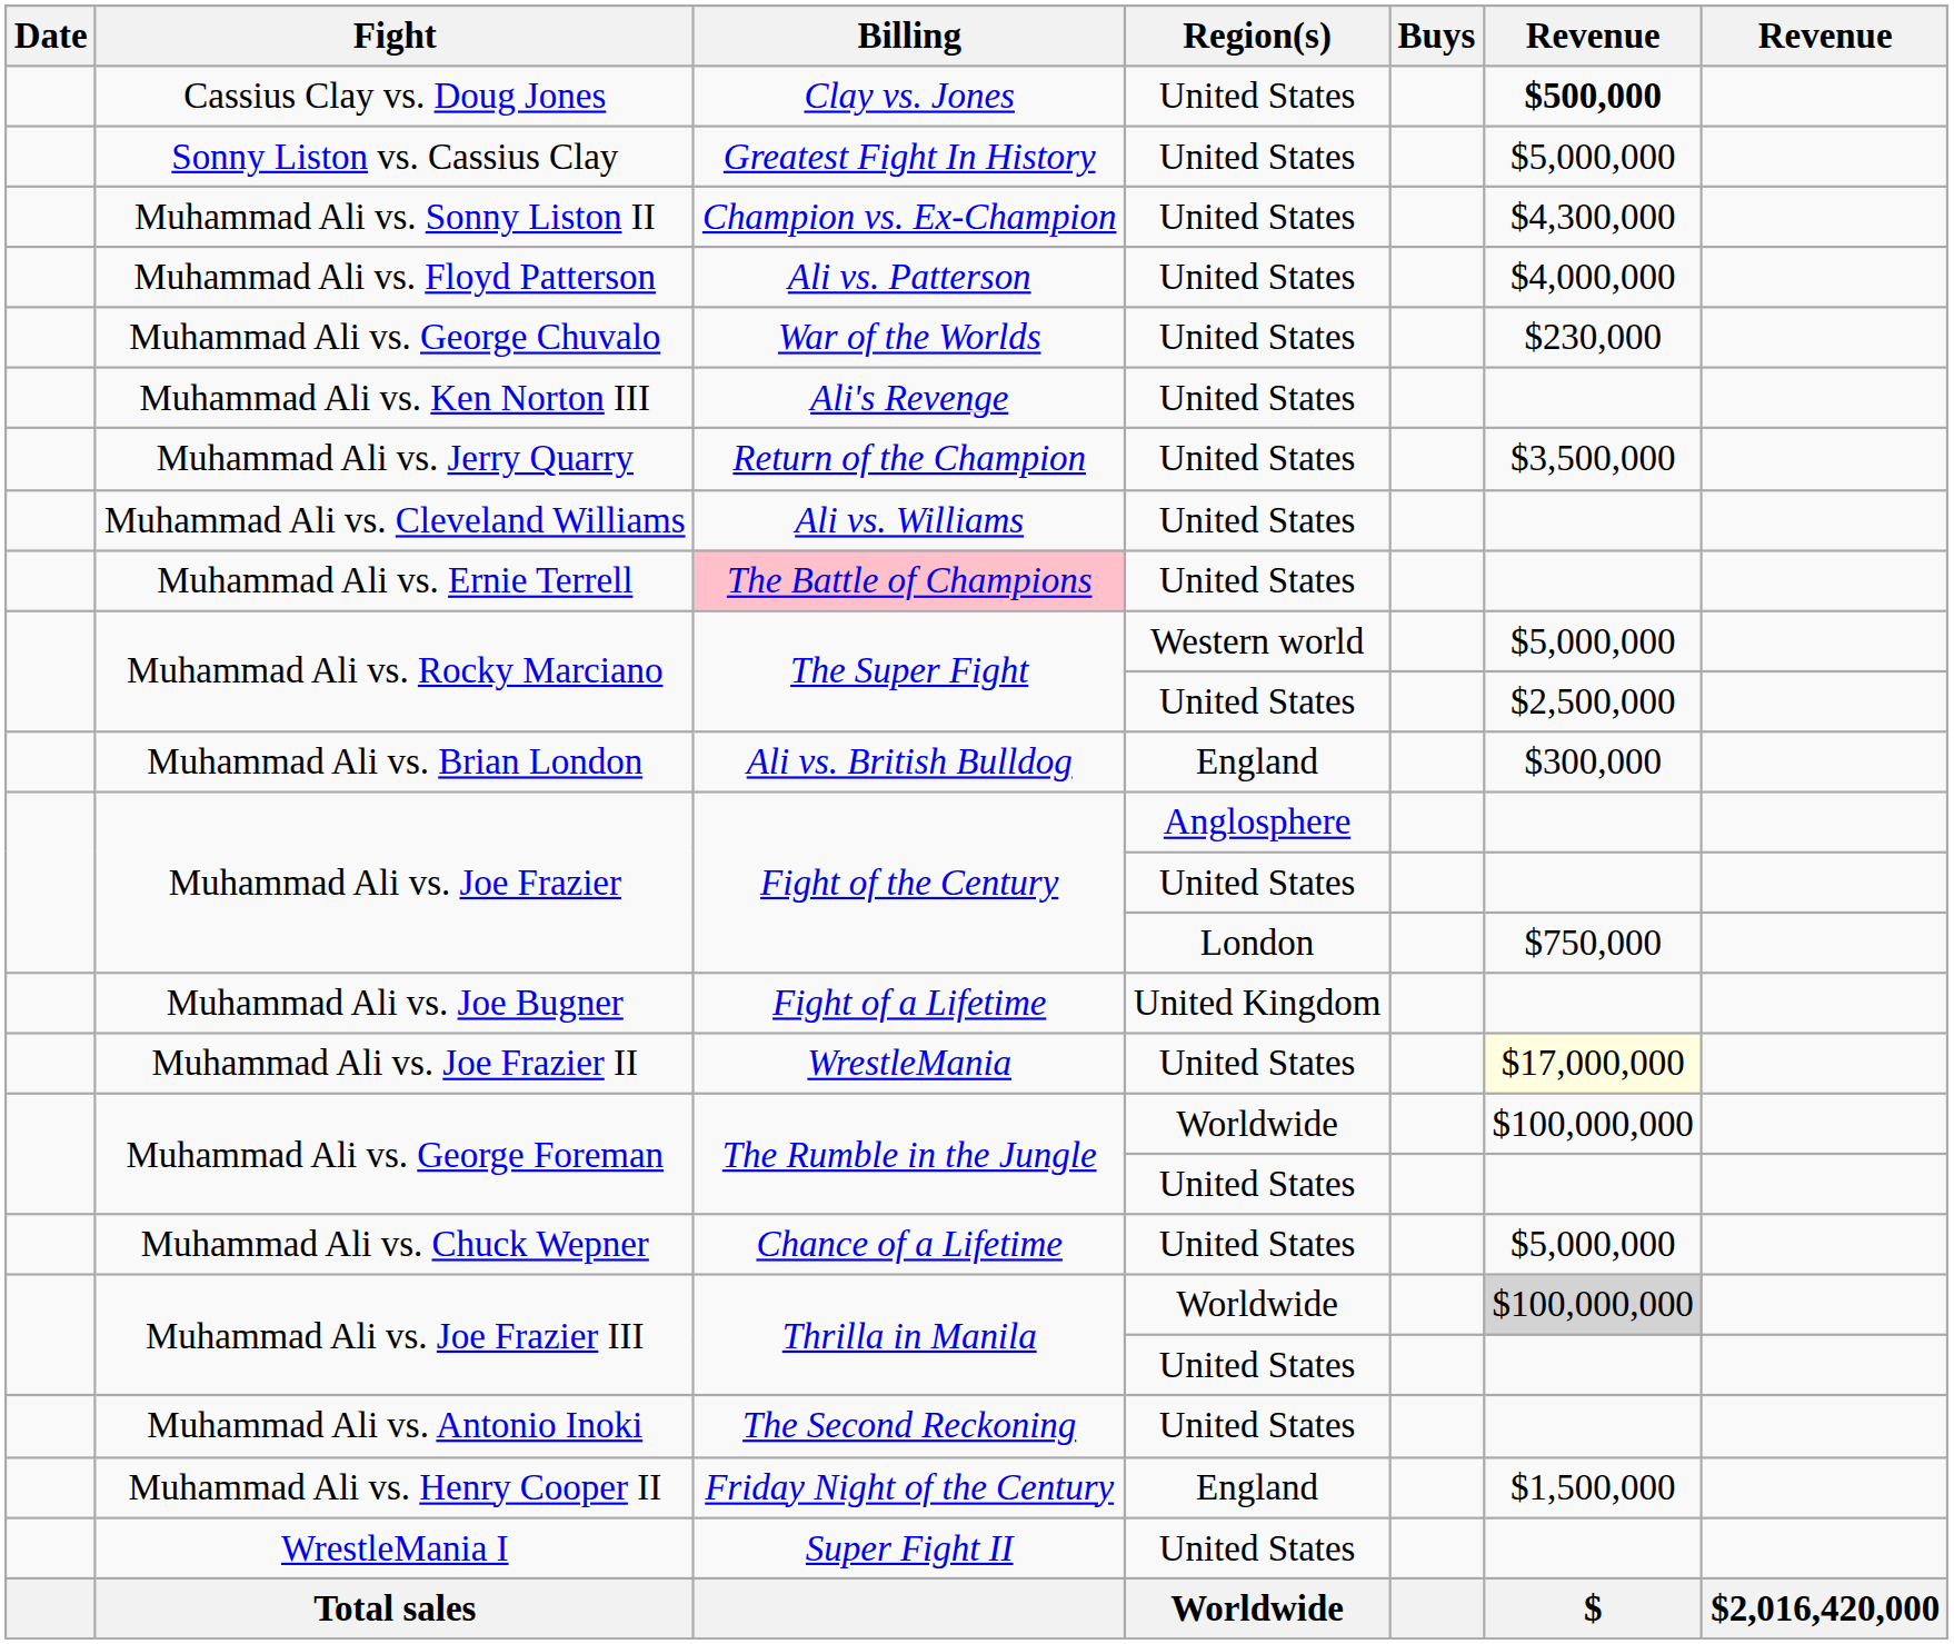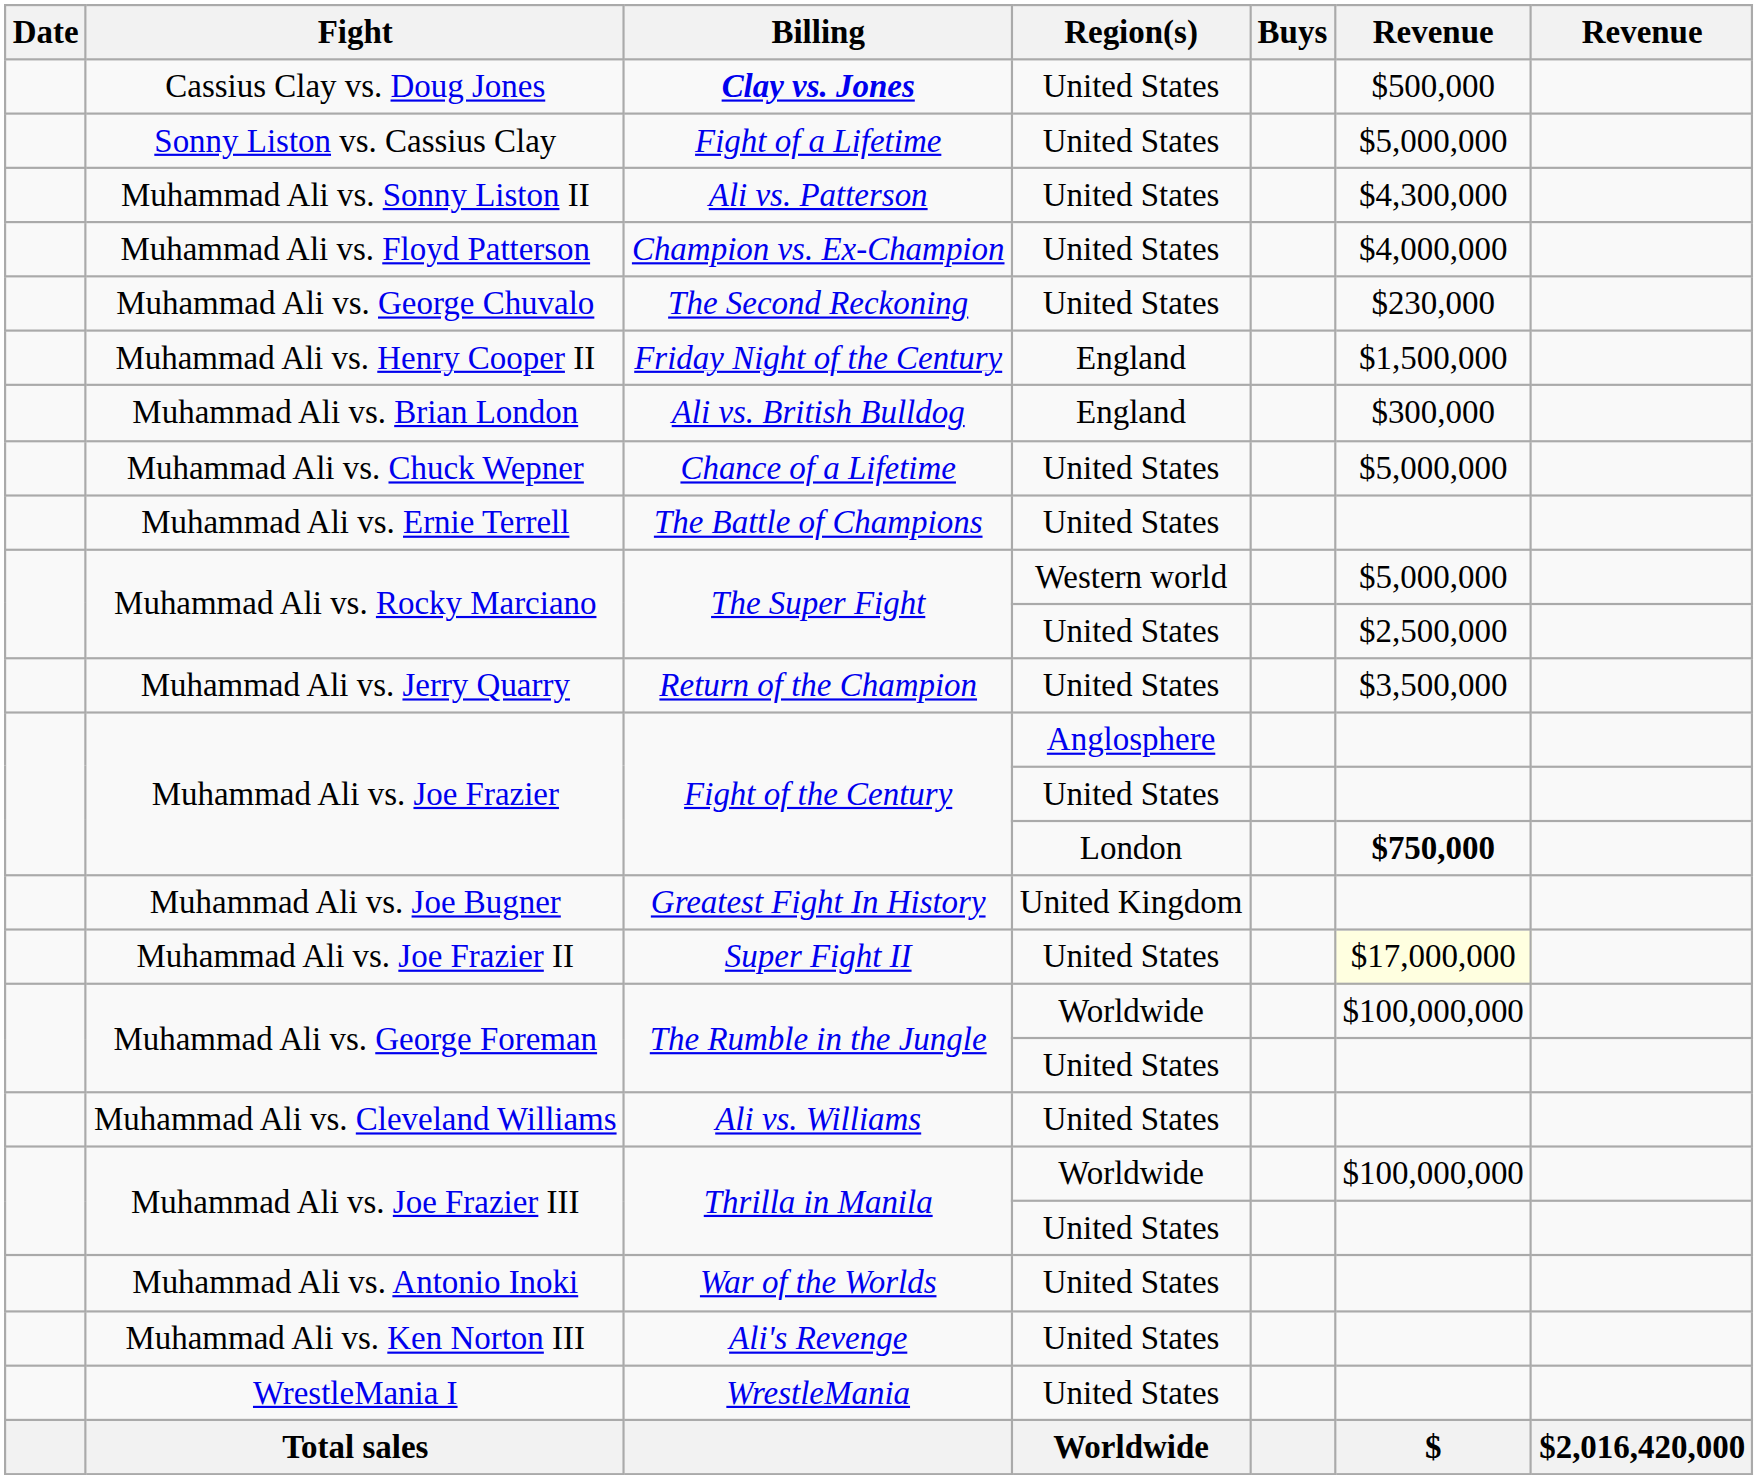Cassius Clay vs. Doug Jones | Billing: normal -> bold
Cassius Clay vs. Doug Jones | column 6: bold -> normal
Sonny Liston vs. Cassius Clay | Billing: Greatest Fight In History -> Fight of a Lifetime
Muhammad Ali vs. Sonny Liston II | Billing: Champion vs. Ex-Champion -> Ali vs. Patterson
Muhammad Ali vs. Floyd Patterson | Billing: Ali vs. Patterson -> Champion vs. Ex-Champion
Muhammad Ali vs. George Chuvalo | Billing: War of the Worlds -> The Second Reckoning
rows swapped: Muhammad Ali vs. Henry Cooper II <-> Muhammad Ali vs. Ken Norton III
rows swapped: Muhammad Ali vs. Brian London <-> Muhammad Ali vs. Jerry Quarry
rows swapped: Muhammad Ali vs. Cleveland Williams <-> Muhammad Ali vs. Chuck Wepner
Muhammad Ali vs. Ernie Terrell | Billing: pink background -> no background
Muhammad Ali vs. Joe Frazier / London | column 6: normal -> bold
Muhammad Ali vs. Joe Bugner | Billing: Fight of a Lifetime -> Greatest Fight In History
Muhammad Ali vs. Joe Frazier II | Billing: WrestleMania -> Super Fight II
Muhammad Ali vs. Joe Frazier III / Worldwide | column 6: lightgrey background -> no background
Muhammad Ali vs. Antonio Inoki | Billing: The Second Reckoning -> War of the Worlds
WrestleMania I | Billing: Super Fight II -> WrestleMania
